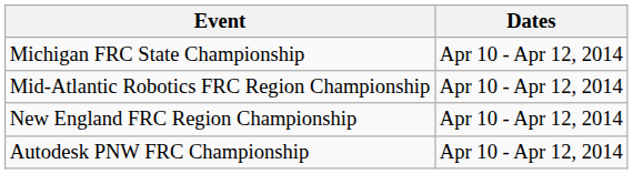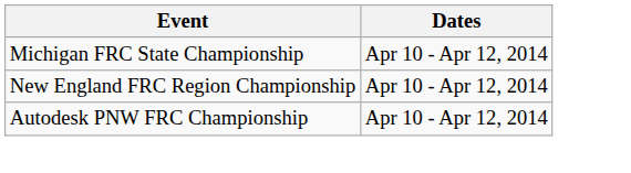- row: Mid-Atlantic Robotics FRC Region Championship | Apr 10 - Apr 12, 2014
